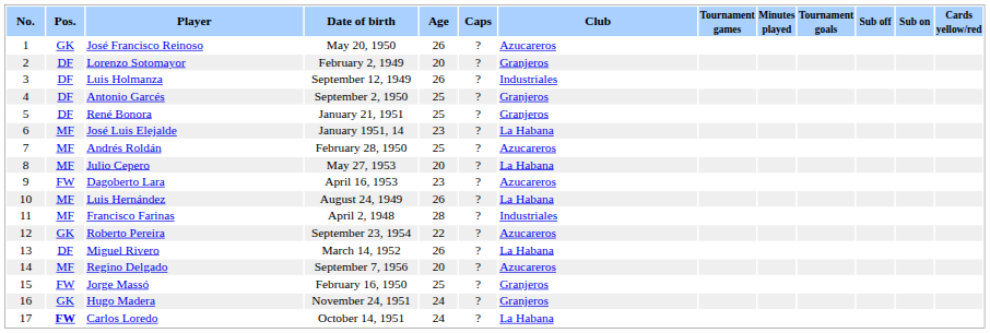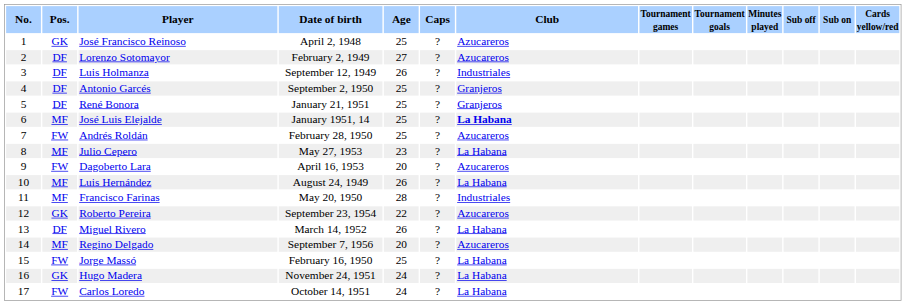columns swapped: Tournament goals <-> Minutes played
José Francisco Reinoso | Date of birth: May 20, 1950 -> April 2, 1948
José Francisco Reinoso | Age: 26 -> 25
Lorenzo Sotomayor | Age: 20 -> 27
Lorenzo Sotomayor | Club: Granjeros -> Azucareros
José Luis Elejalde | Age: 23 -> 25
José Luis Elejalde | Club: normal -> bold
Andrés Roldán | Pos.: MF -> FW
Julio Cepero | Age: 20 -> 23
Dagoberto Lara | Age: 23 -> 20
Francisco Farinas | Date of birth: April 2, 1948 -> May 20, 1950
Jorge Massó | Club: Granjeros -> La Habana
Hugo Madera | Club: Granjeros -> La Habana
Carlos Loredo | Pos.: bold -> normal
